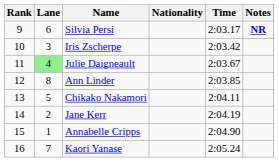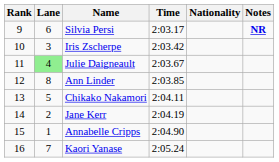columns swapped: Nationality <-> Time
